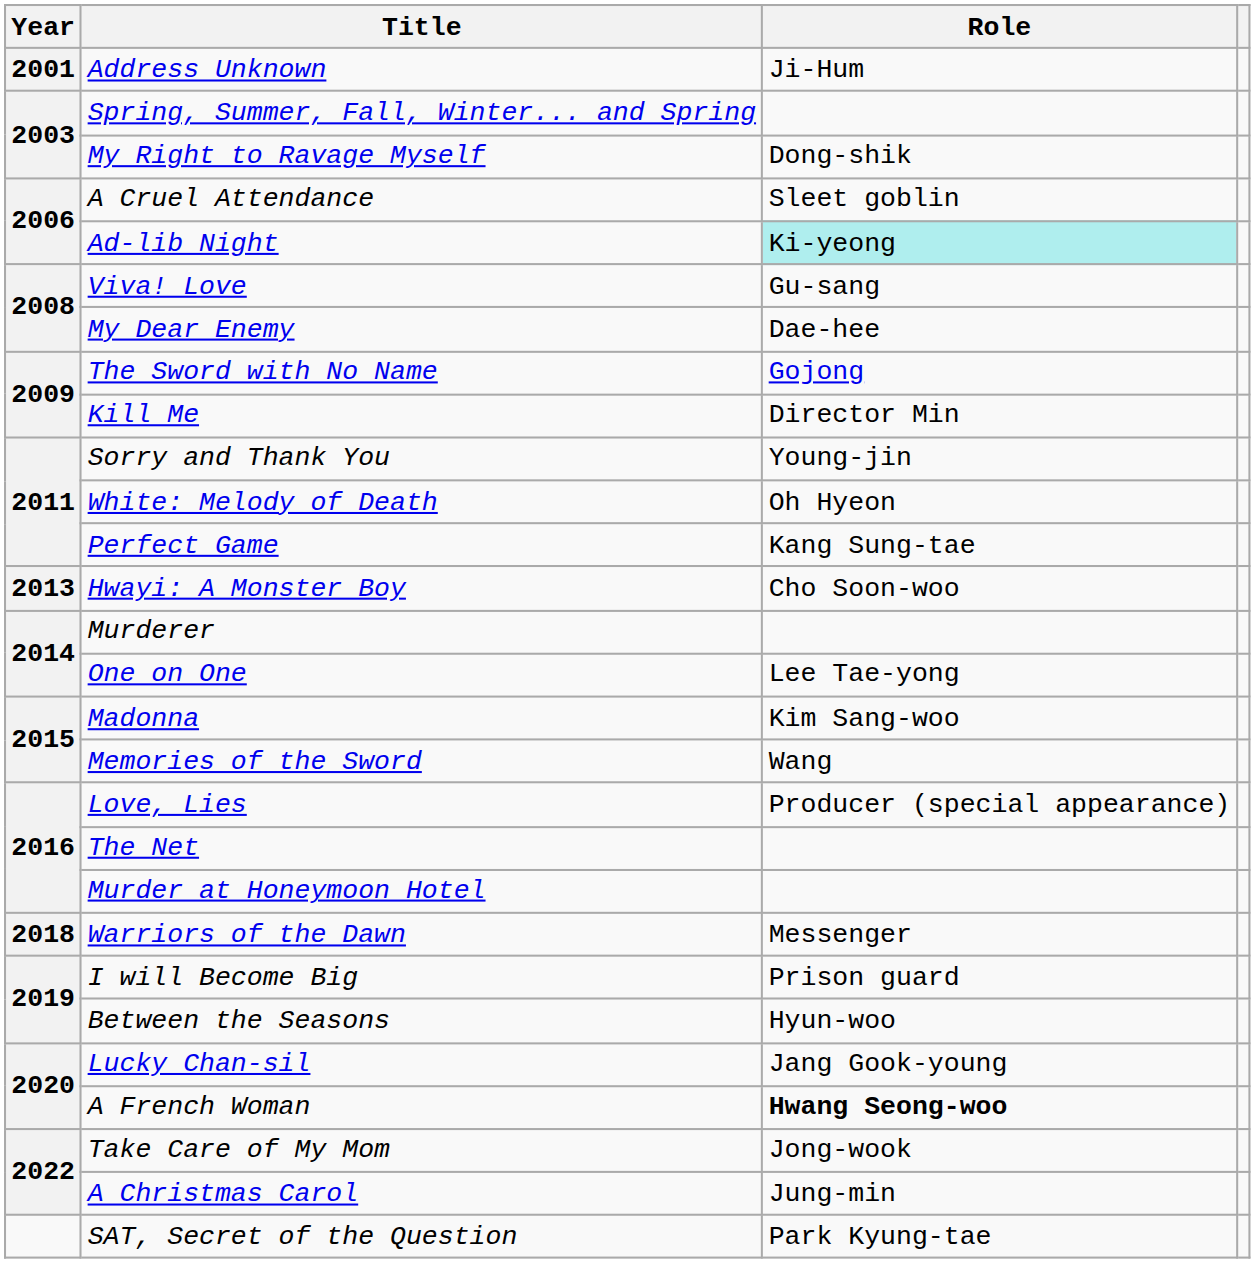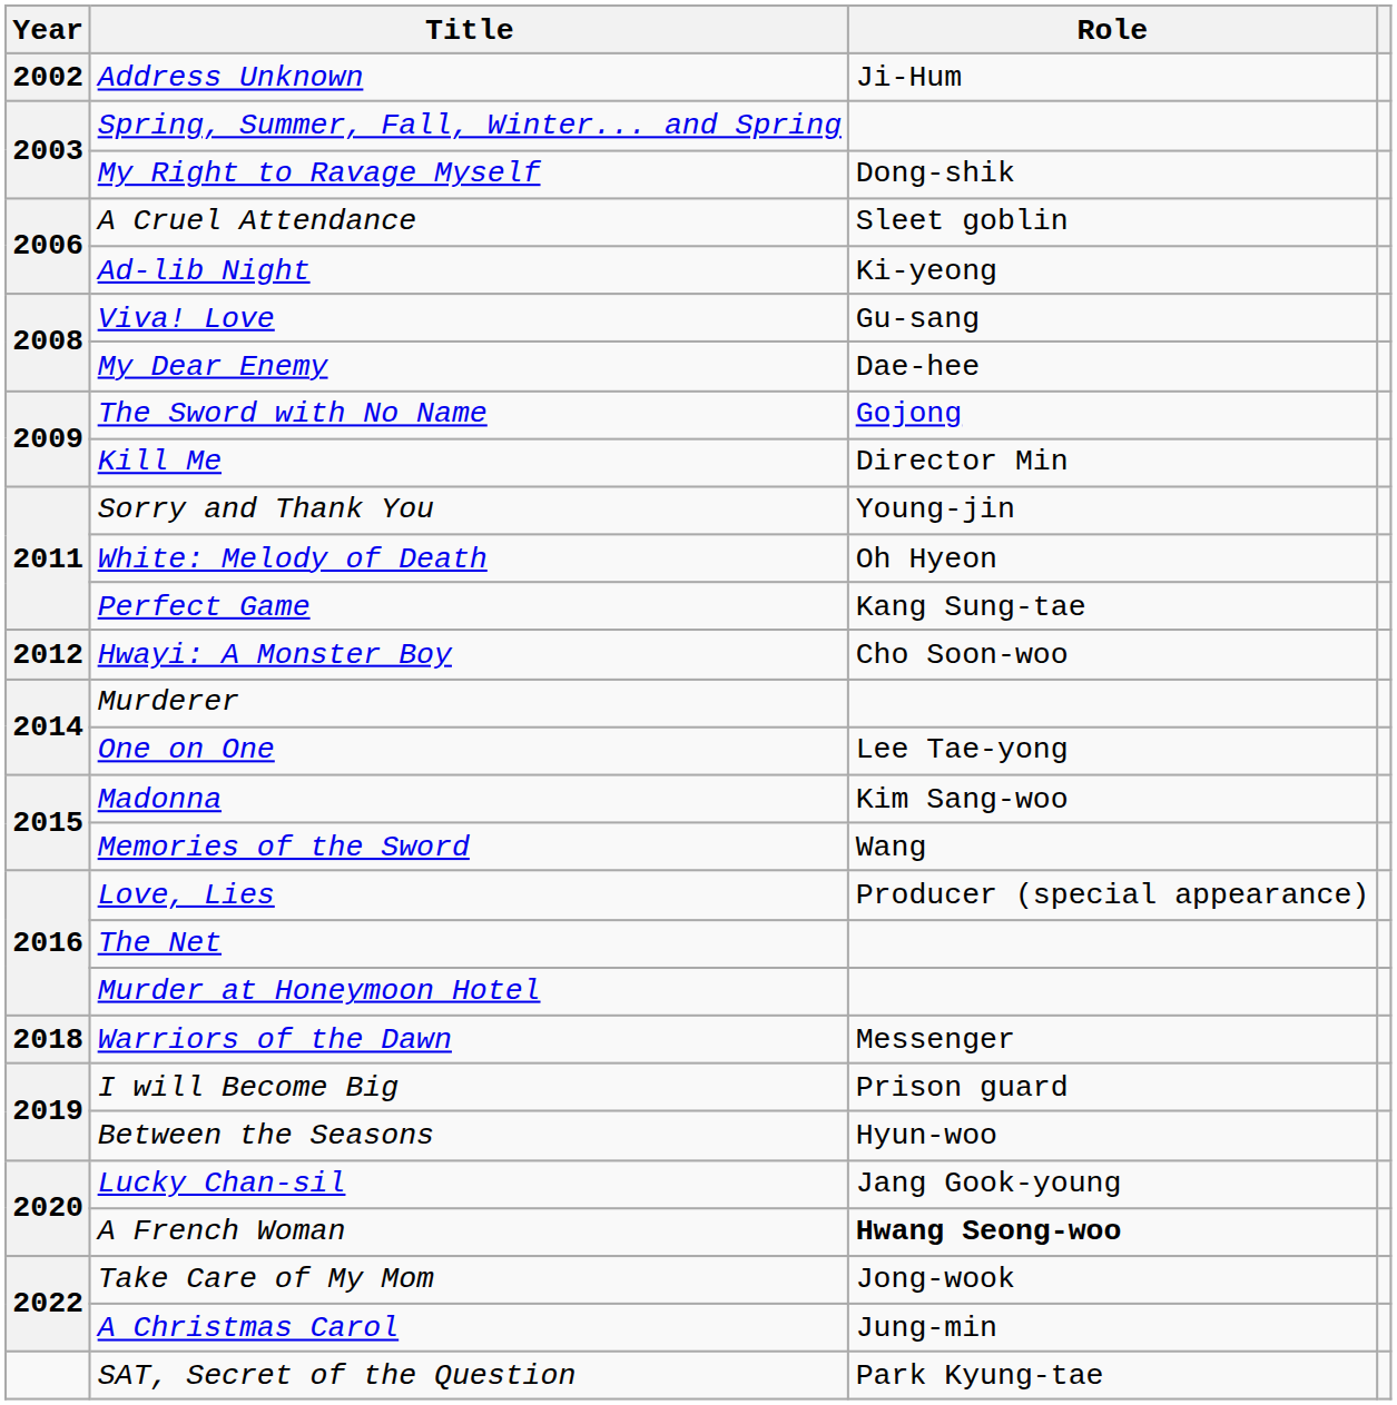Address Unknown | Year: 2001 -> 2002
Ad-lib Night | Role: paleturquoise background -> no background
Hwayi: A Monster Boy | Year: 2013 -> 2012
